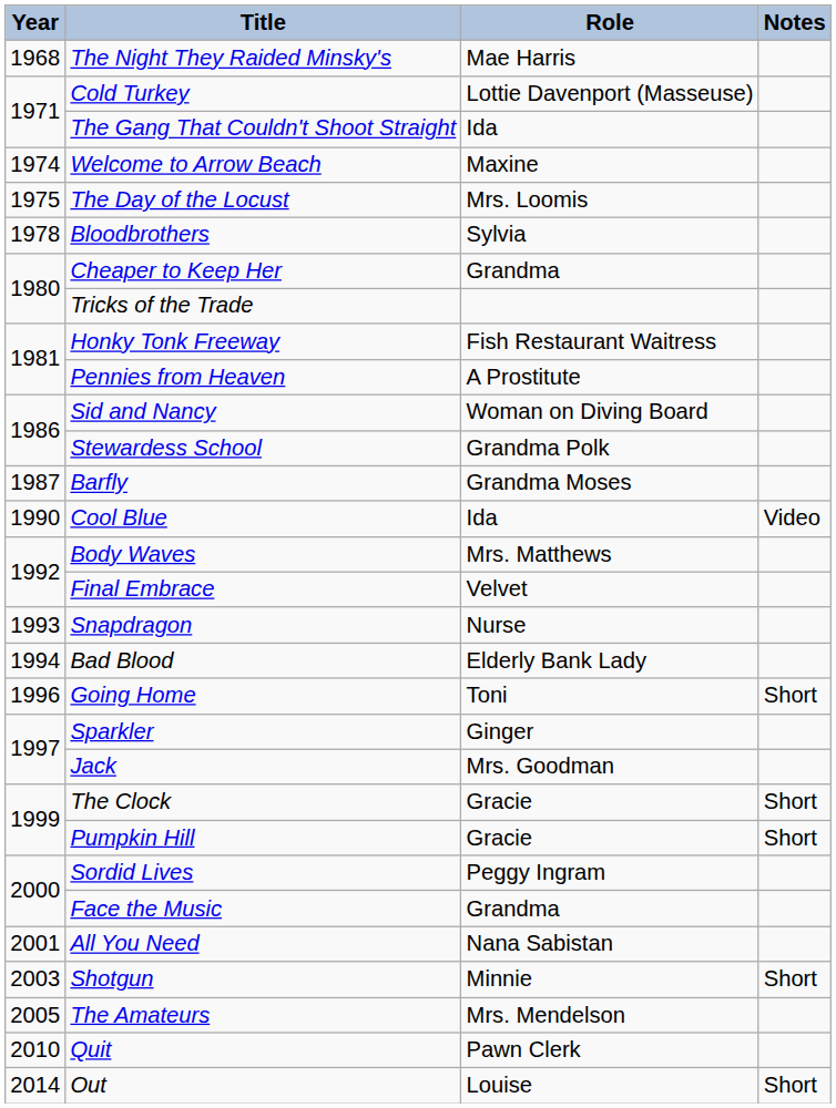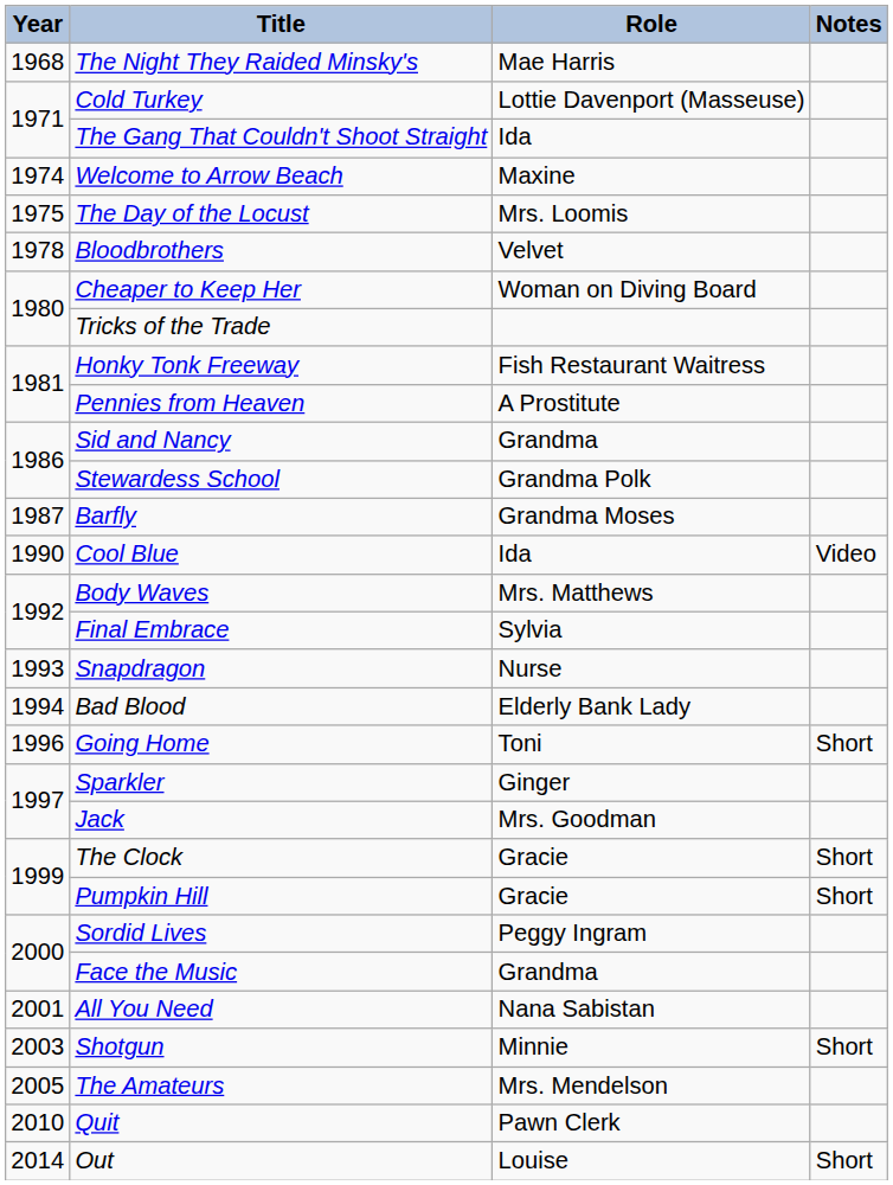Bloodbrothers | Role: Sylvia -> Velvet
Cheaper to Keep Her | Role: Grandma -> Woman on Diving Board
Sid and Nancy | Role: Woman on Diving Board -> Grandma
Final Embrace | Role: Velvet -> Sylvia
